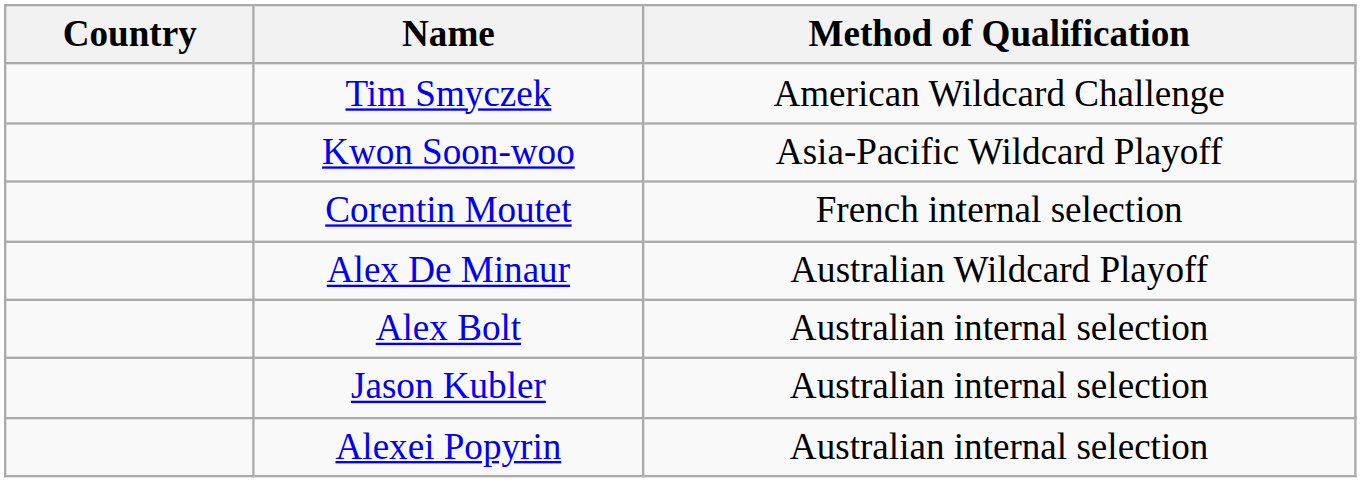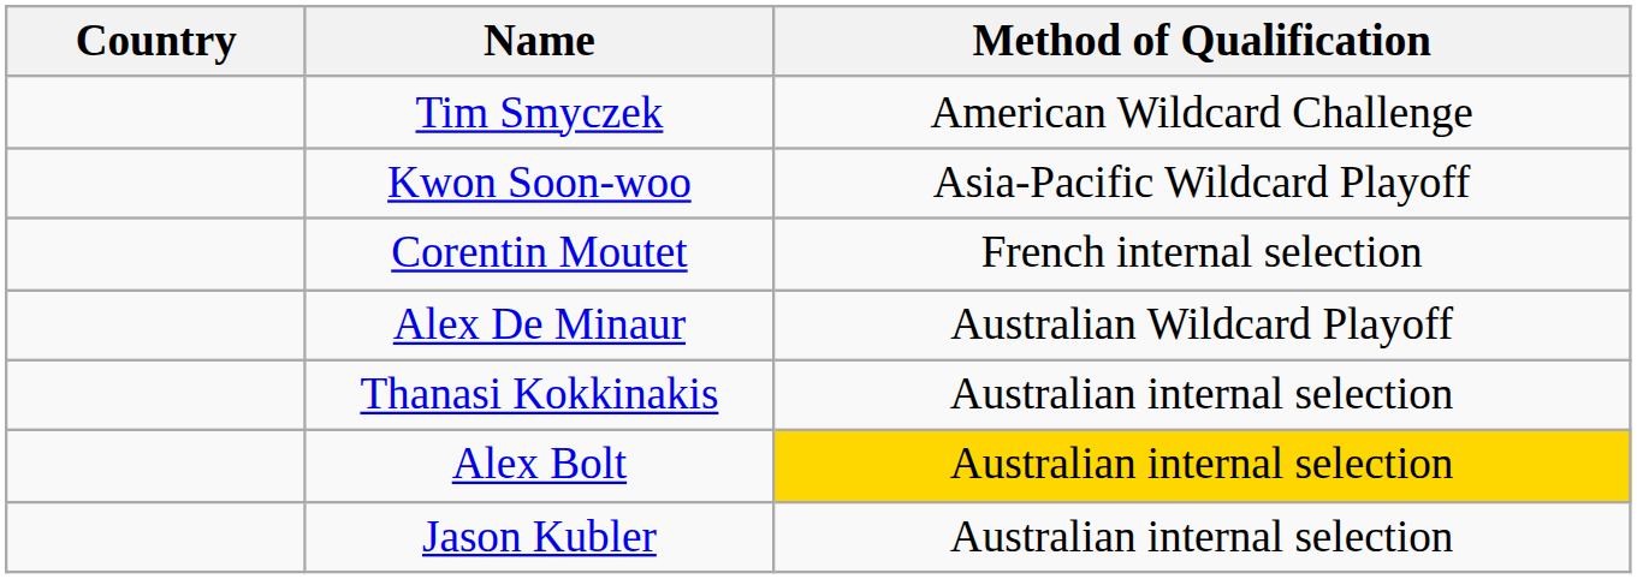+ row: Thanasi Kokkinakis | Australian internal selection
Alex Bolt | Method of Qualification: no background -> gold background
- row: Alexei Popyrin | Australian internal selection
